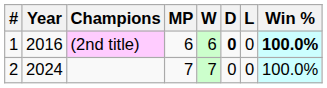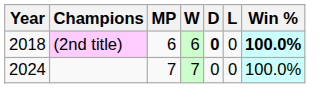- column: # | 1 | 2
(2nd title) | Year: 2016 -> 2018
